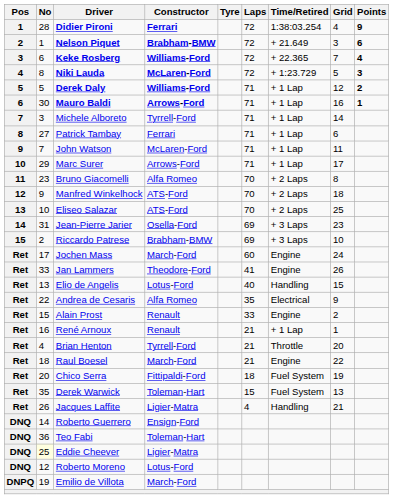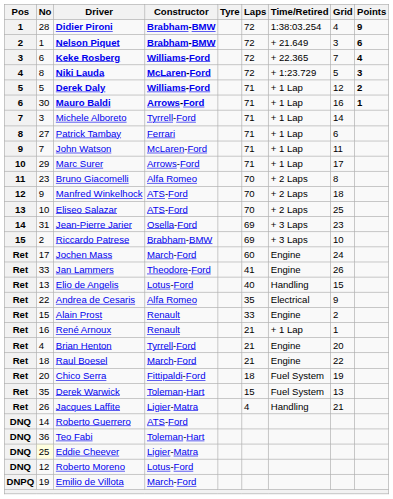Didier Pironi | Constructor: Ferrari -> Brabham-BMW
Brian Henton | Time/Retired: Throttle -> Engine
Roberto Guerrero | Constructor: Ensign-Ford -> ATS-Ford
